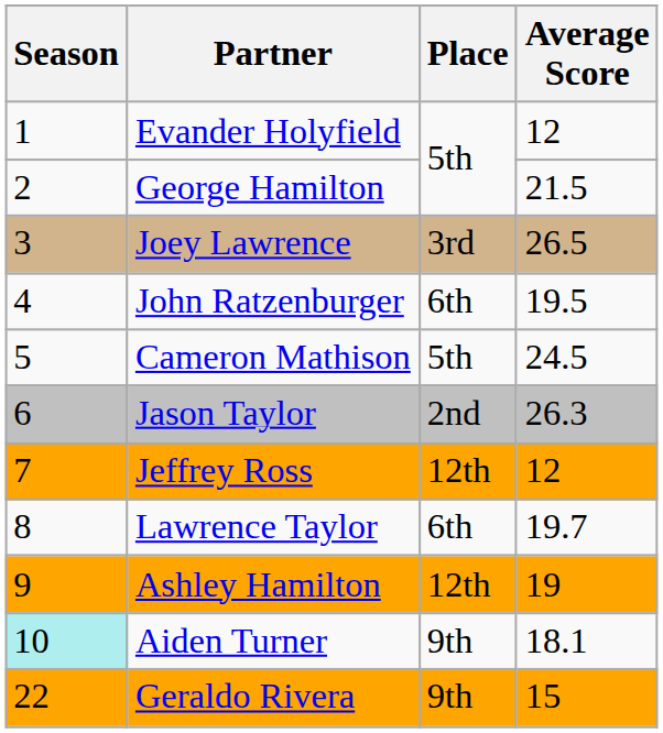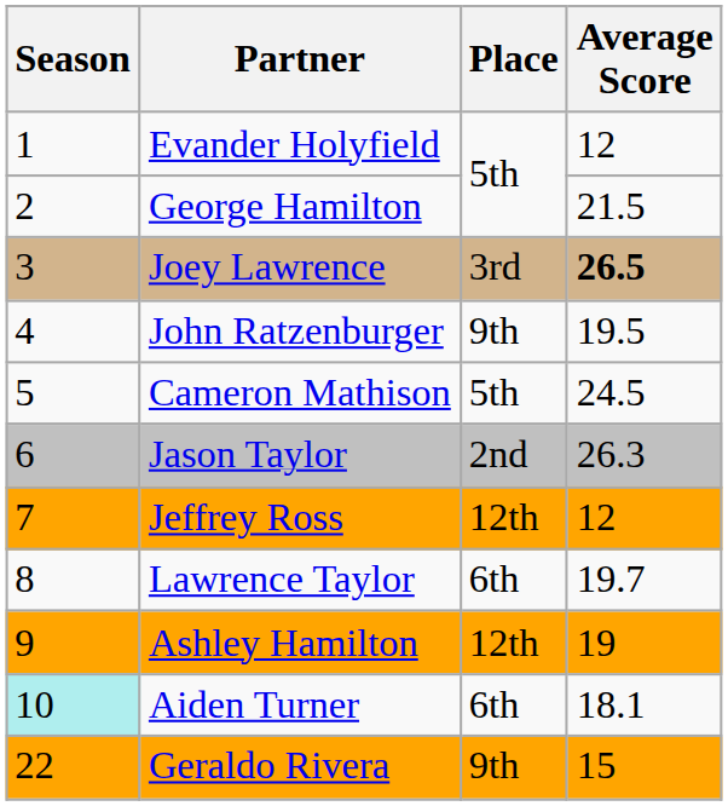Joey Lawrence | Average Score: normal -> bold
John Ratzenburger | Place: 6th -> 9th
Aiden Turner | Place: 9th -> 6th
